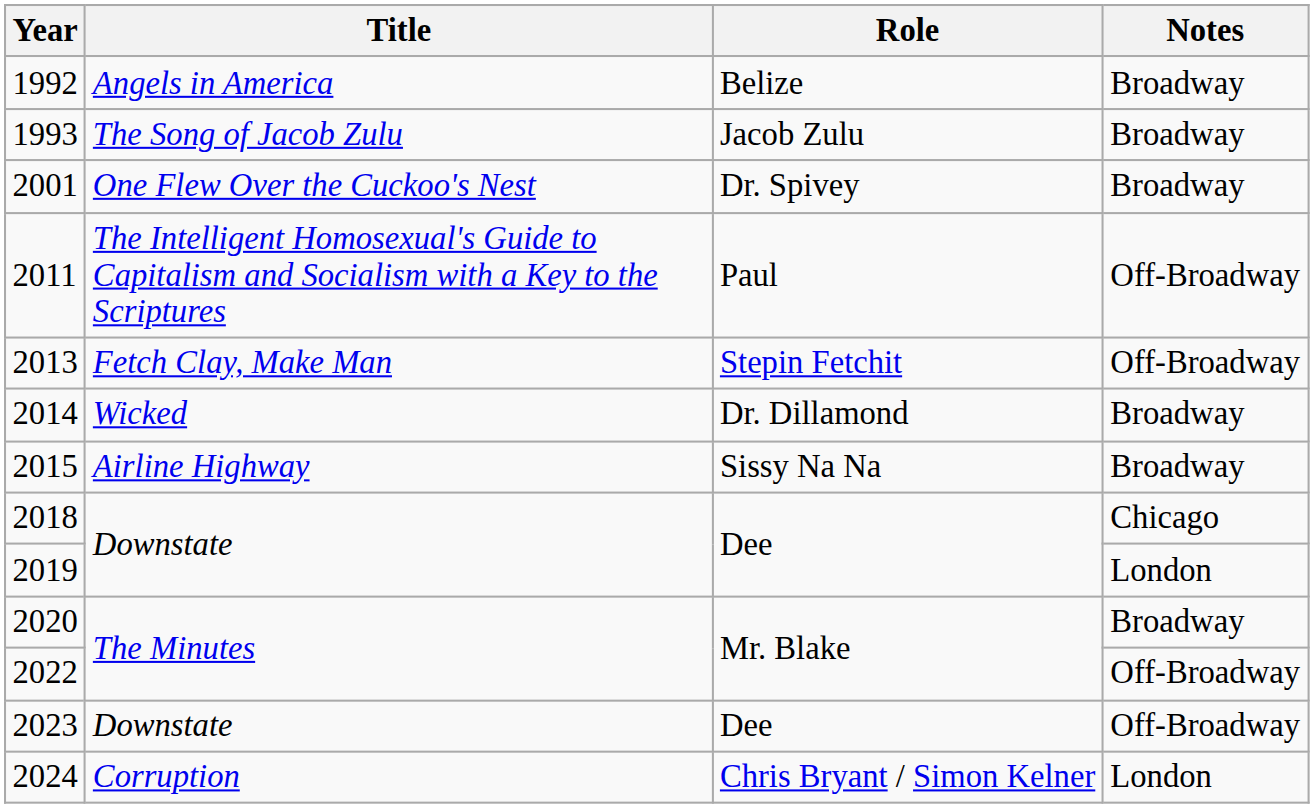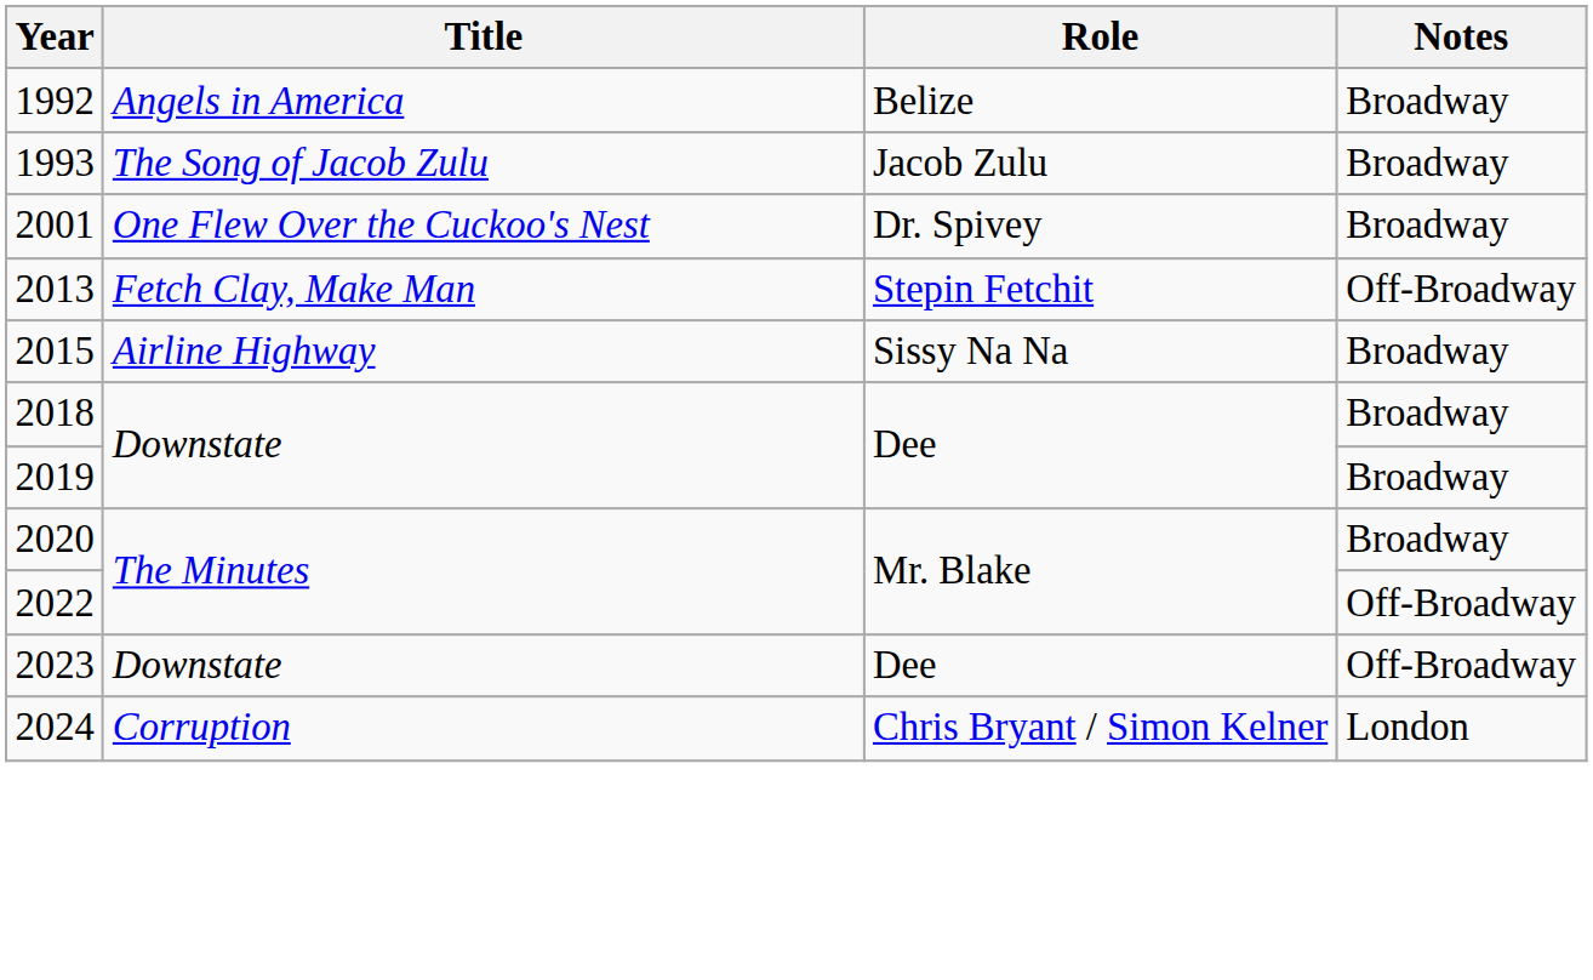- row: 2011 | The Intelligent Homosexual's Guide to Capitalism and Socialism with a Key to the Scriptures | Paul | Off-Broadway
- row: 2014 | Wicked | Dr. Dillamond | Broadway
2018 | Notes: Chicago -> Broadway
2019 | Notes: London -> Broadway
